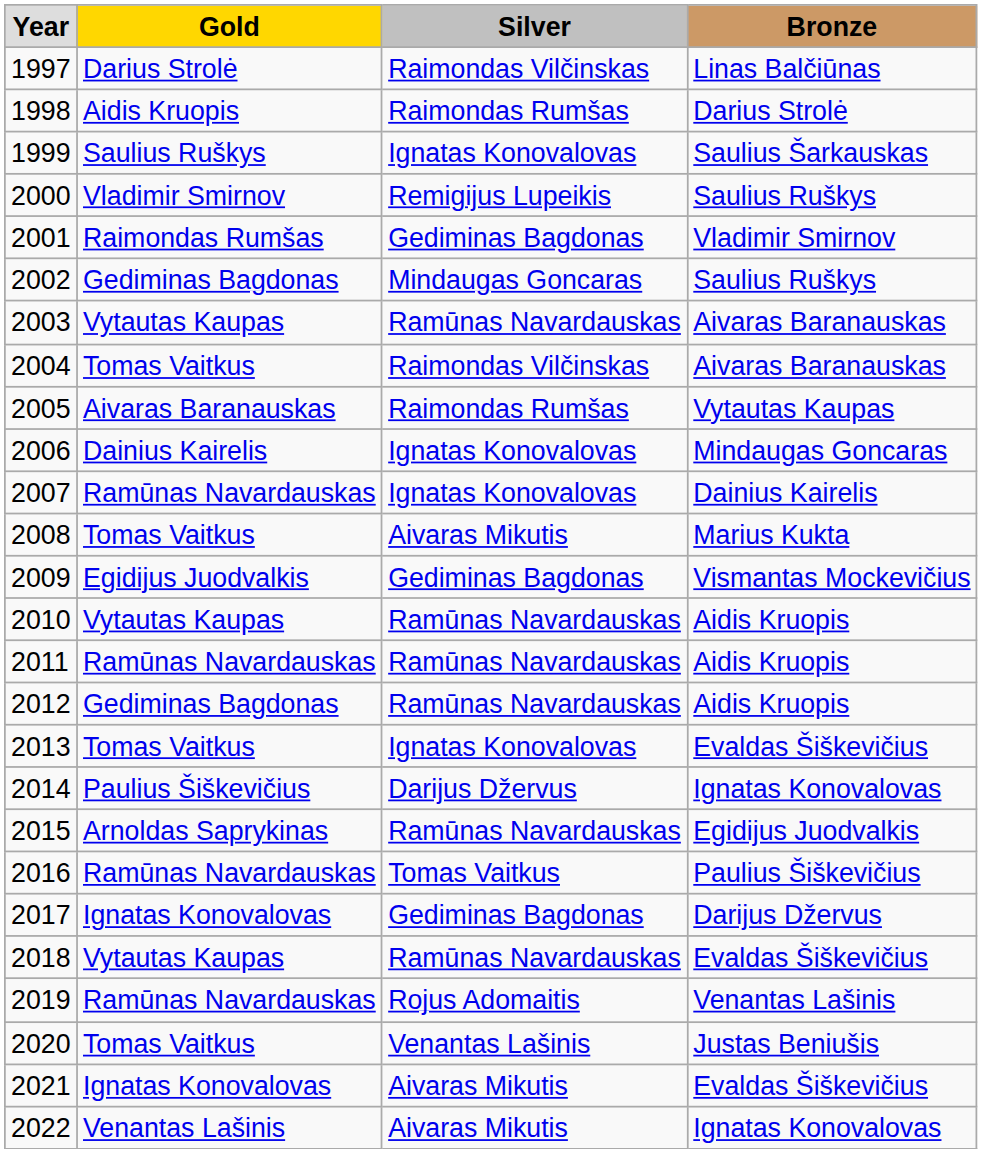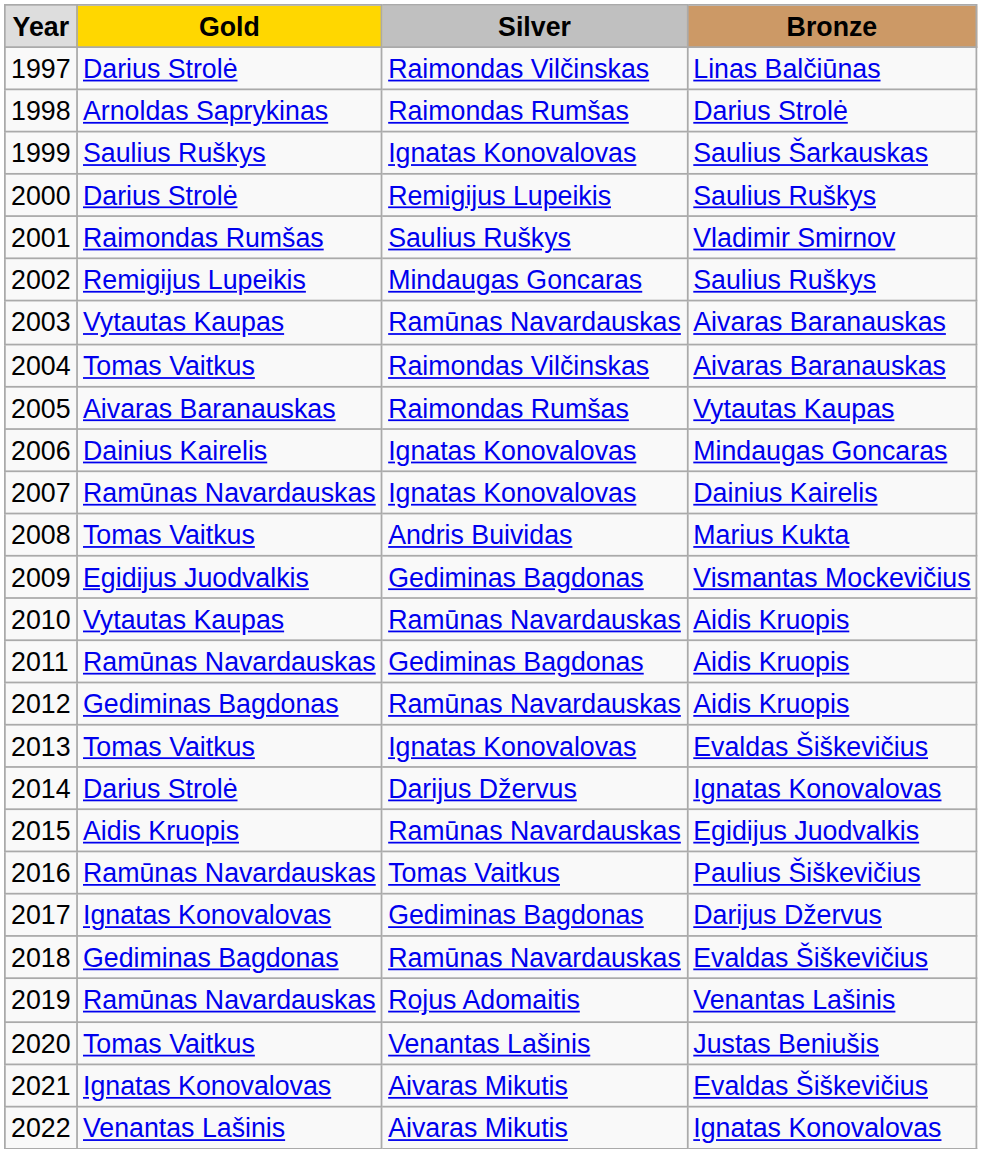1998 | column 2: Aidis Kruopis -> Arnoldas Saprykinas
2000 | column 2: Vladimir Smirnov -> Darius Strolė
2001 | column 3: Gediminas Bagdonas -> Saulius Ruškys
2002 | column 2: Gediminas Bagdonas -> Remigijus Lupeikis
2008 | column 3: Aivaras Mikutis -> Andris Buividas
2011 | column 3: Ramūnas Navardauskas -> Gediminas Bagdonas
2014 | column 2: Paulius Šiškevičius -> Darius Strolė
2015 | column 2: Arnoldas Saprykinas -> Aidis Kruopis
2018 | column 2: Vytautas Kaupas -> Gediminas Bagdonas
